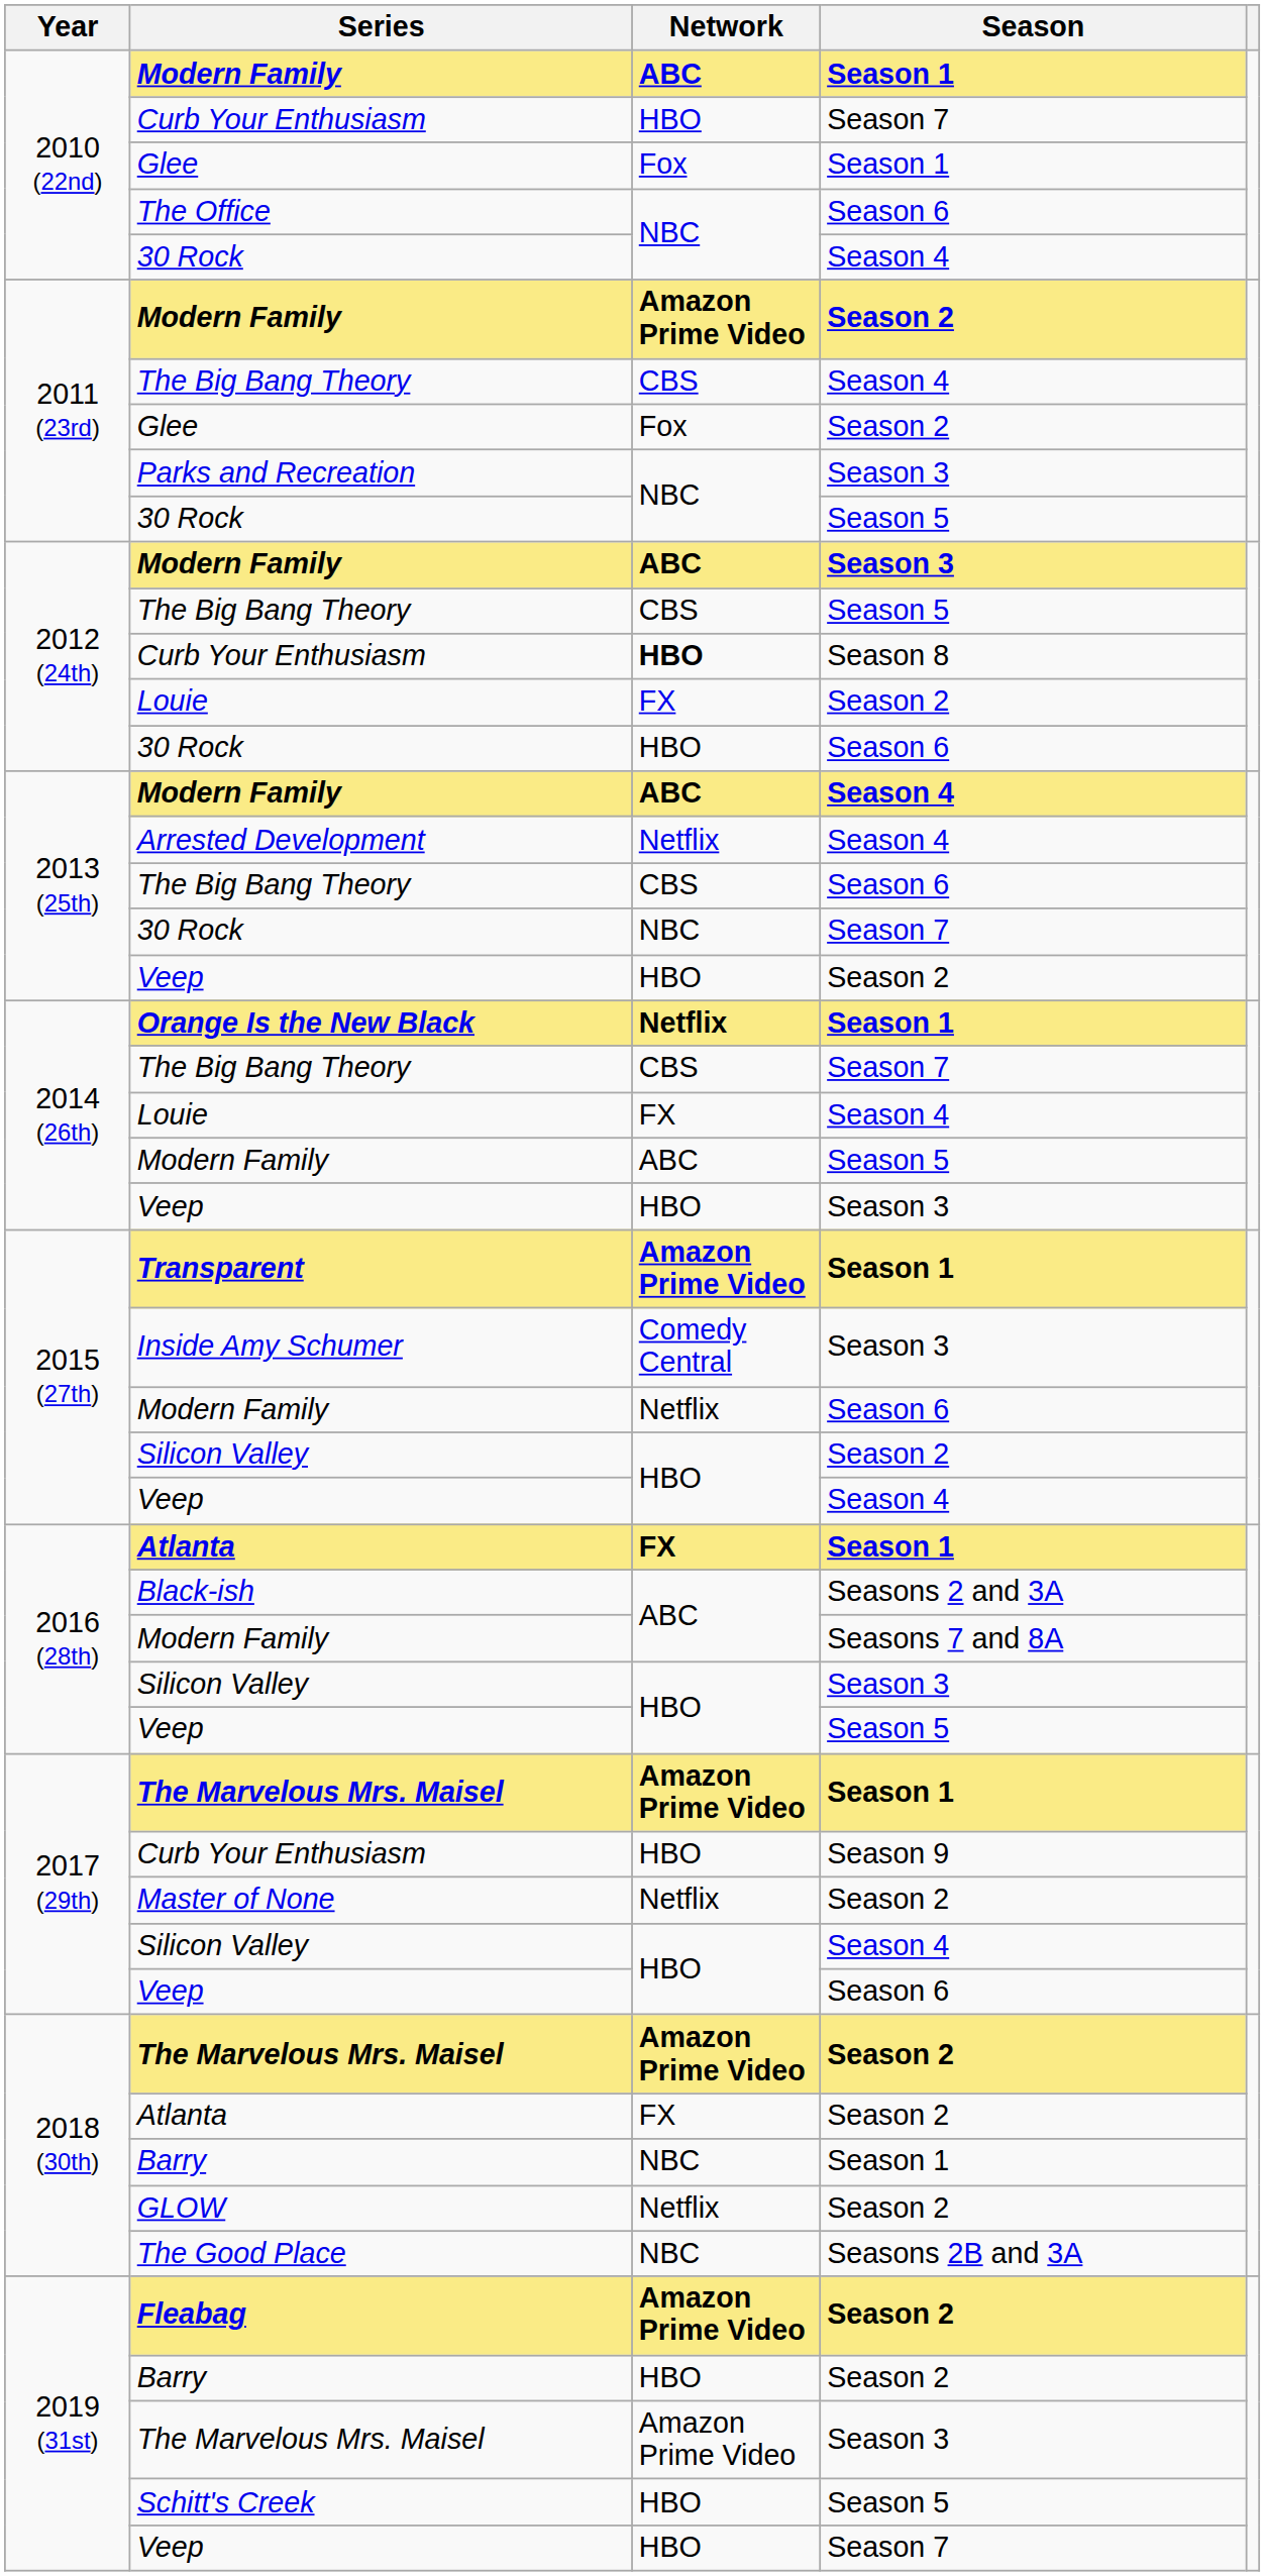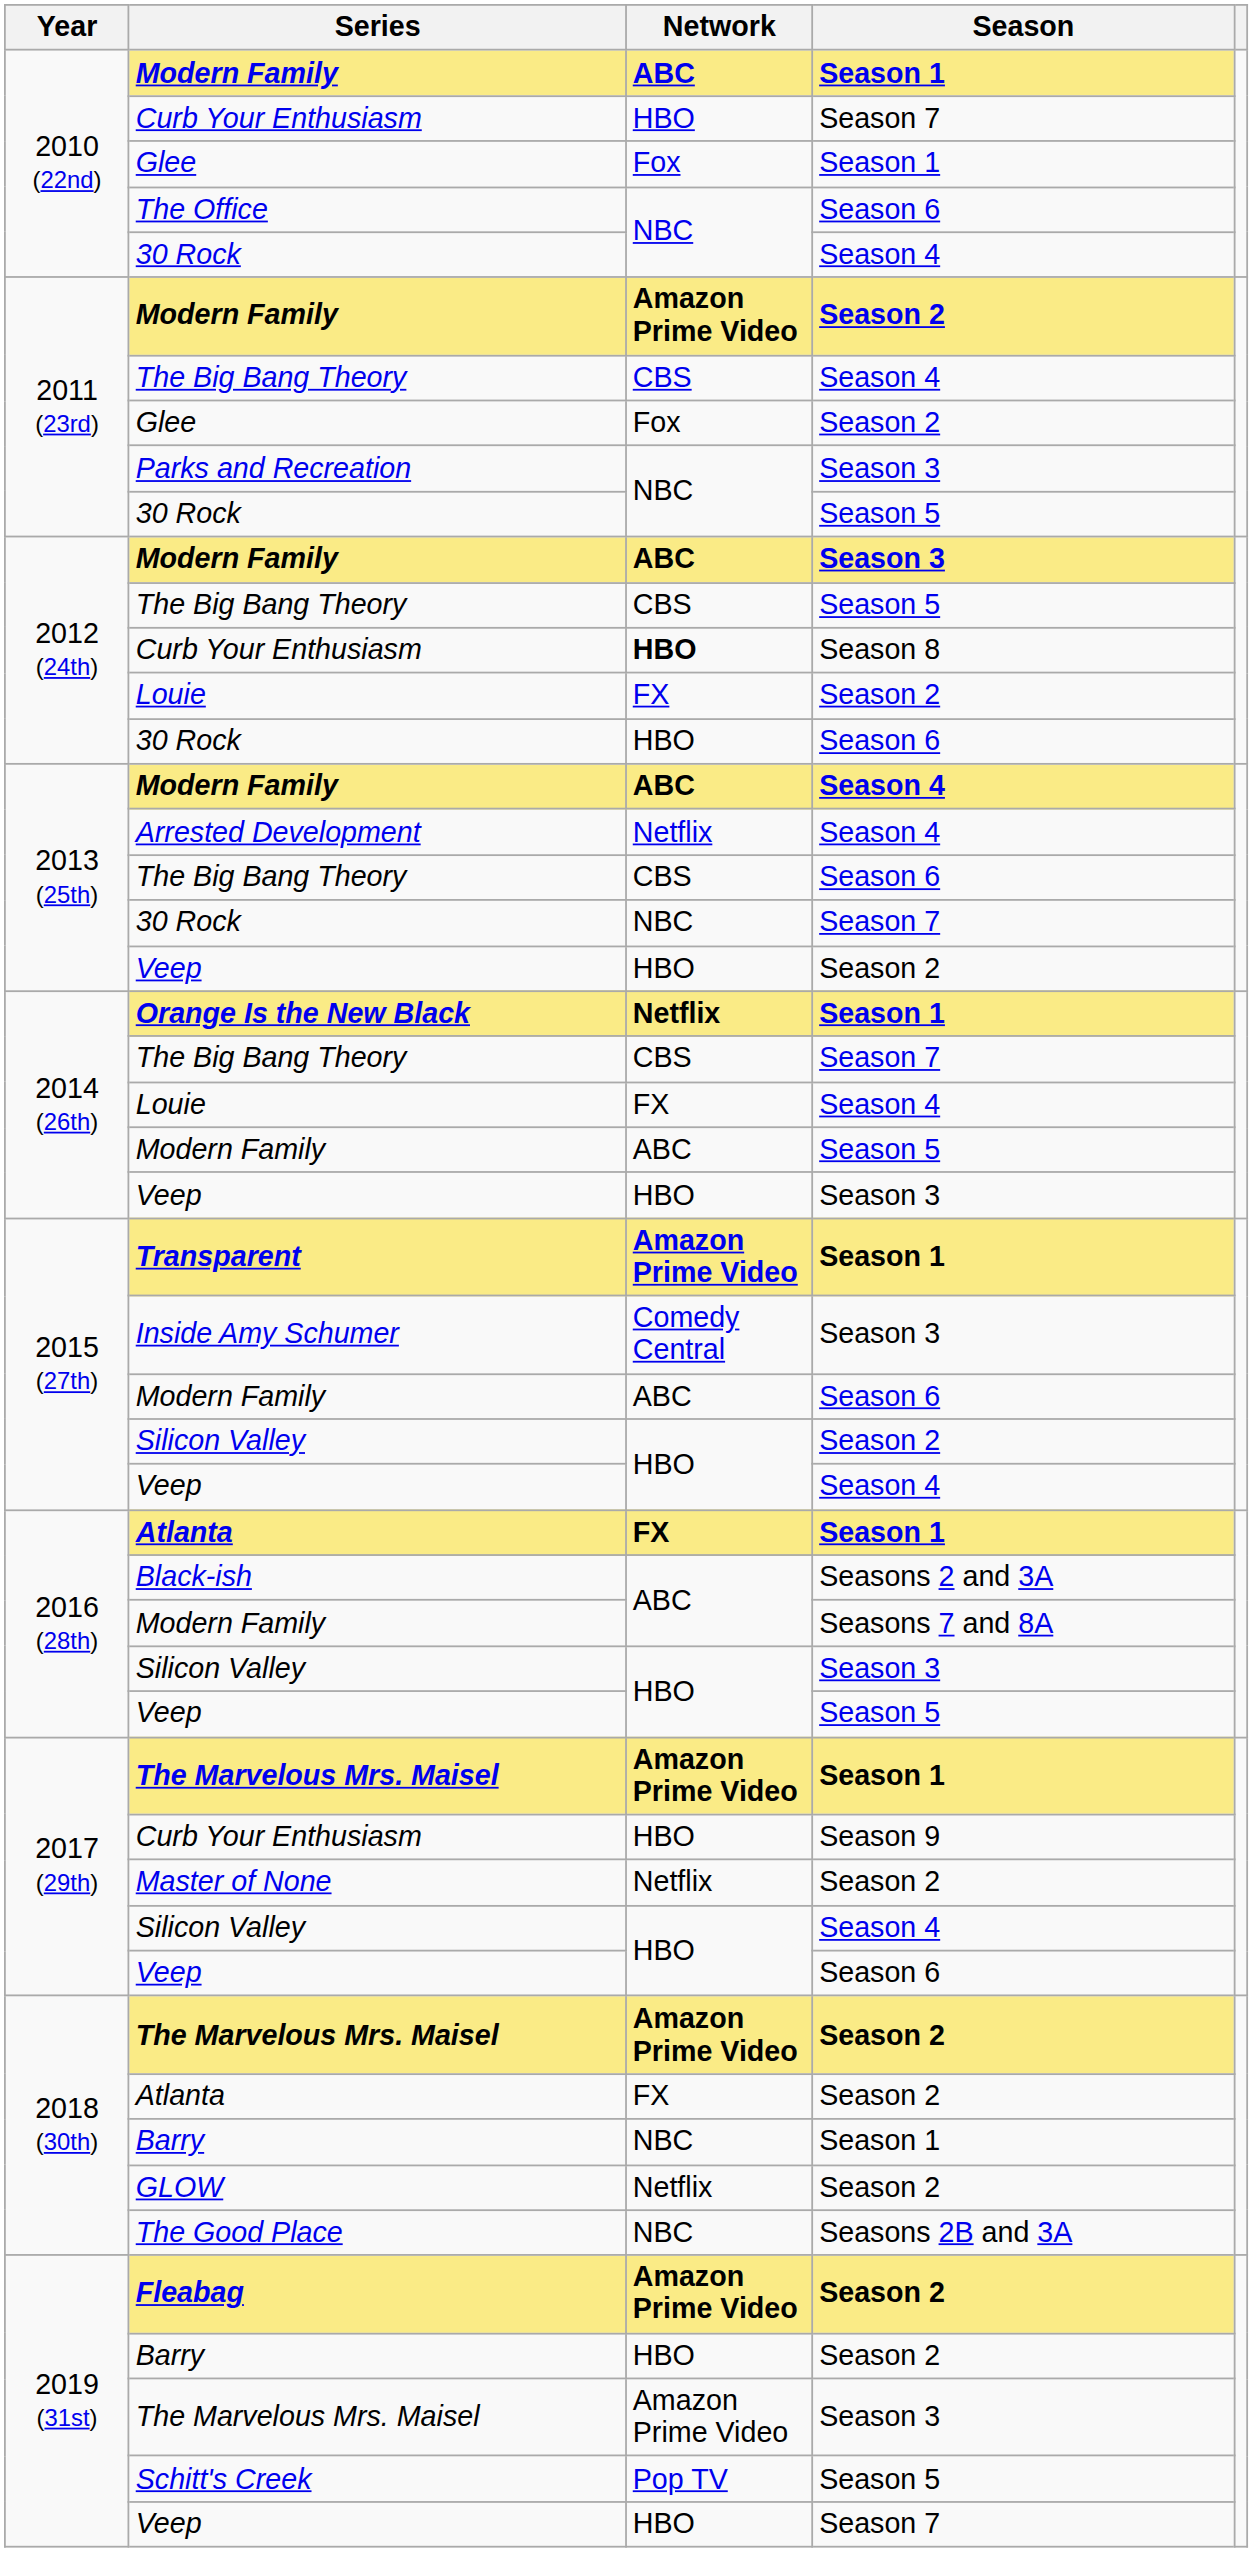Modern Family / Season 6 | Network: Netflix -> ABC
Schitt's Creek | Network: HBO -> Pop TV
